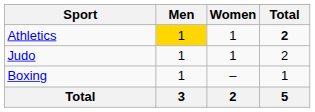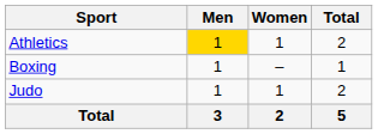Athletics | Total: bold -> normal
rows swapped: Boxing <-> Judo
